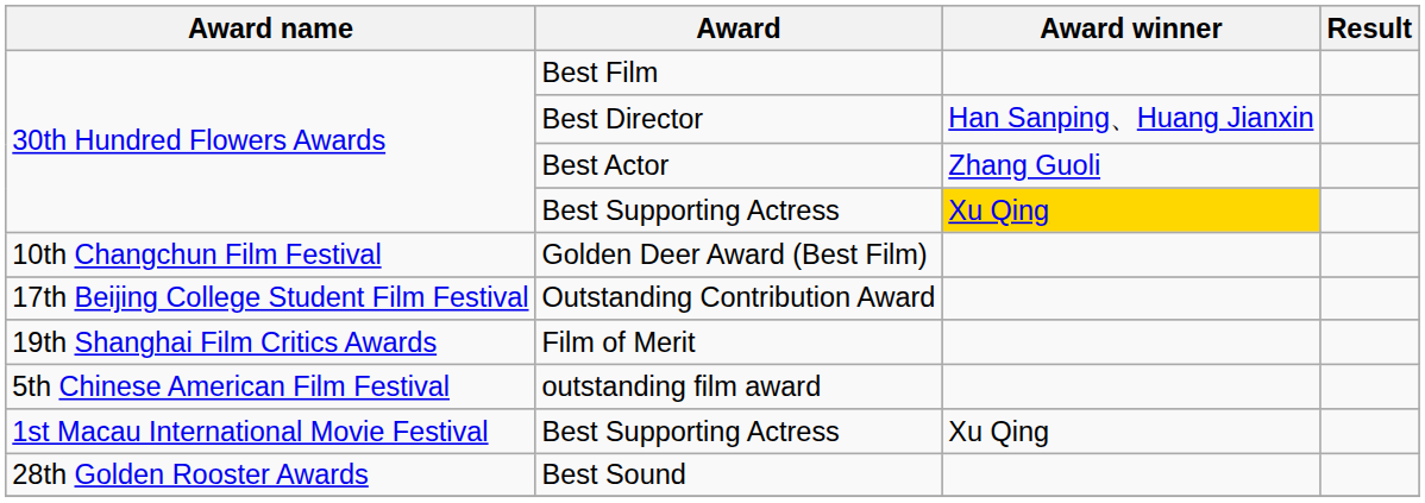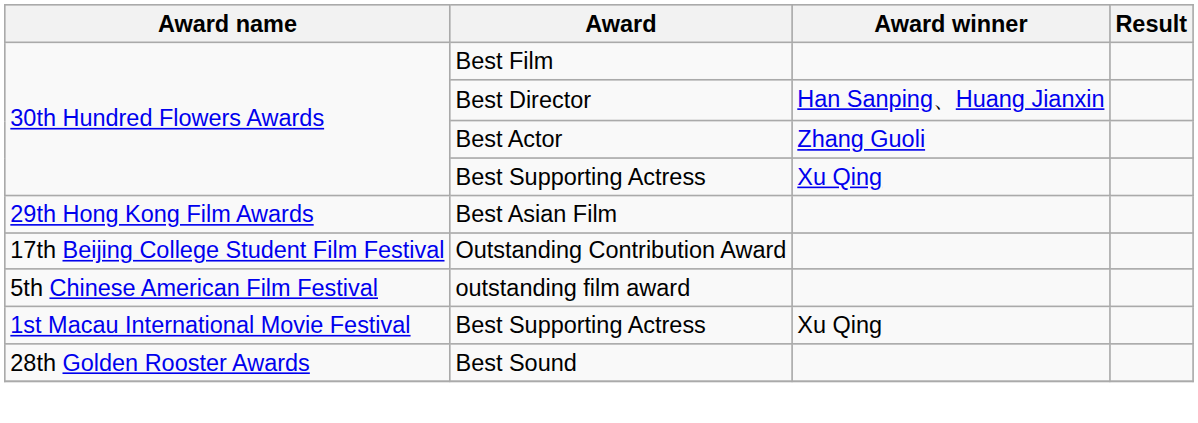30th Hundred Flowers Awards / Best Supporting Actress | Award winner: gold background -> no background
+ row: 29th Hong Kong Film Awards | Best Asian Film
- row: 10th Changchun Film Festival | Golden Deer Award (Best Film)
- row: 19th Shanghai Film Critics Awards | Film of Merit
